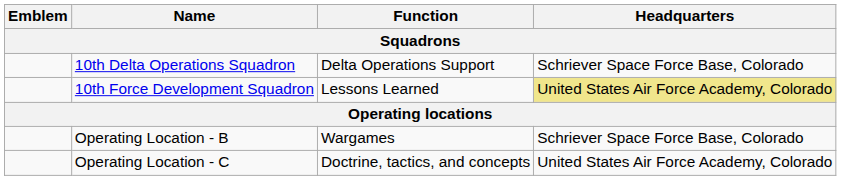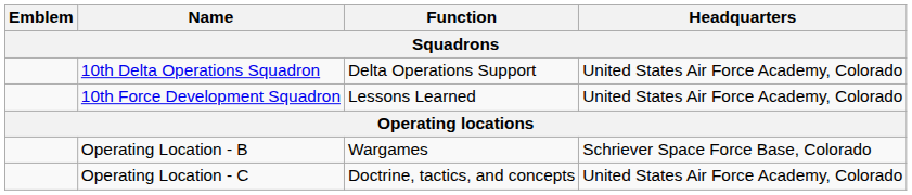10th Delta Operations Squadron | Headquarters: Schriever Space Force Base, Colorado -> United States Air Force Academy, Colorado
10th Force Development Squadron | Headquarters: khaki background -> no background
